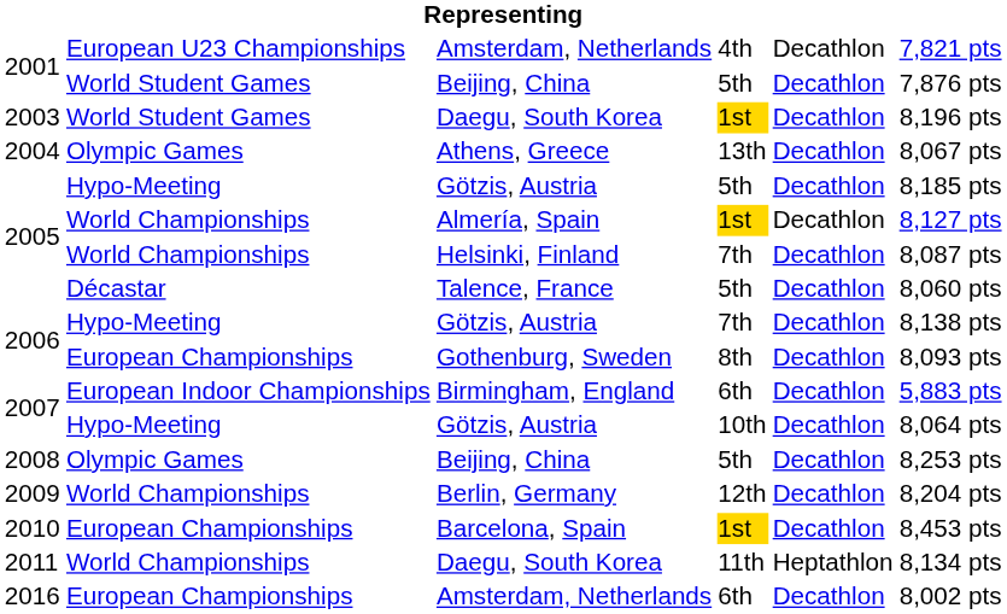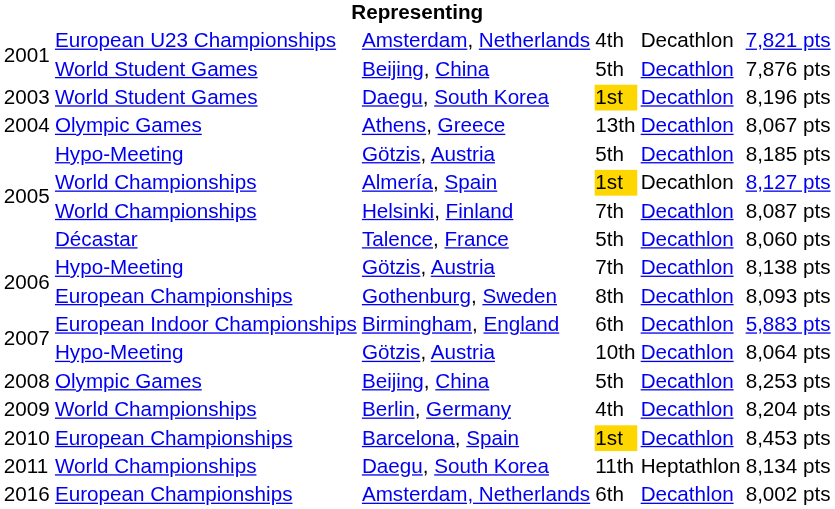Berlin, Germany | column 4: 12th -> 4th
